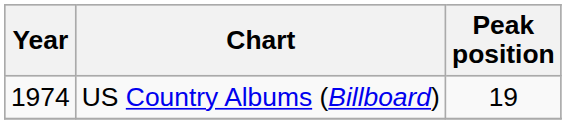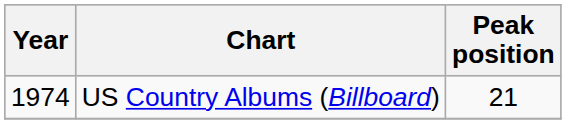US Country Albums (Billboard) | Peak position: 19 -> 21
